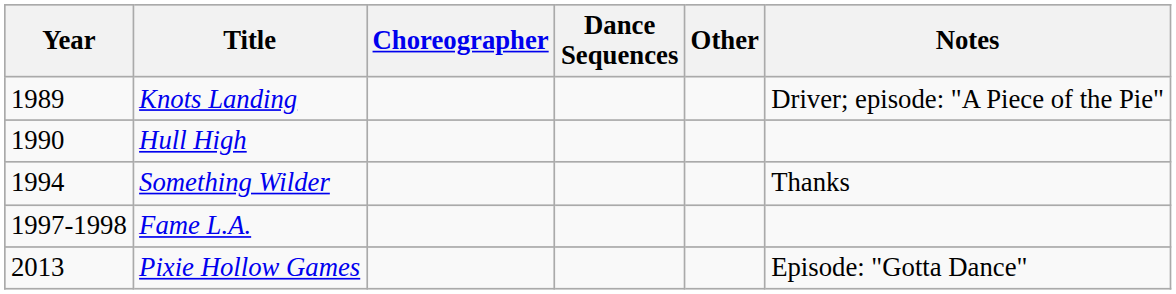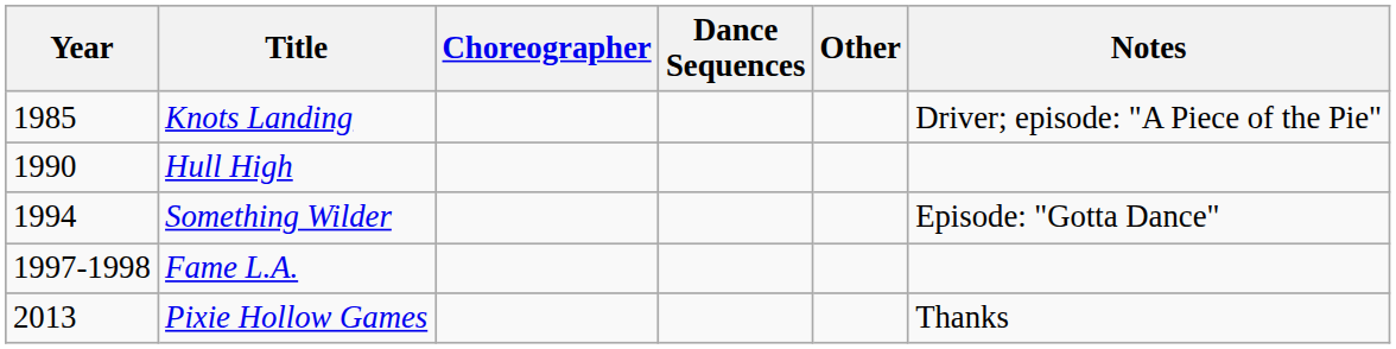Knots Landing | Year: 1989 -> 1985
Something Wilder | Notes: Thanks -> Episode: "Gotta Dance"
Pixie Hollow Games | Notes: Episode: "Gotta Dance" -> Thanks
